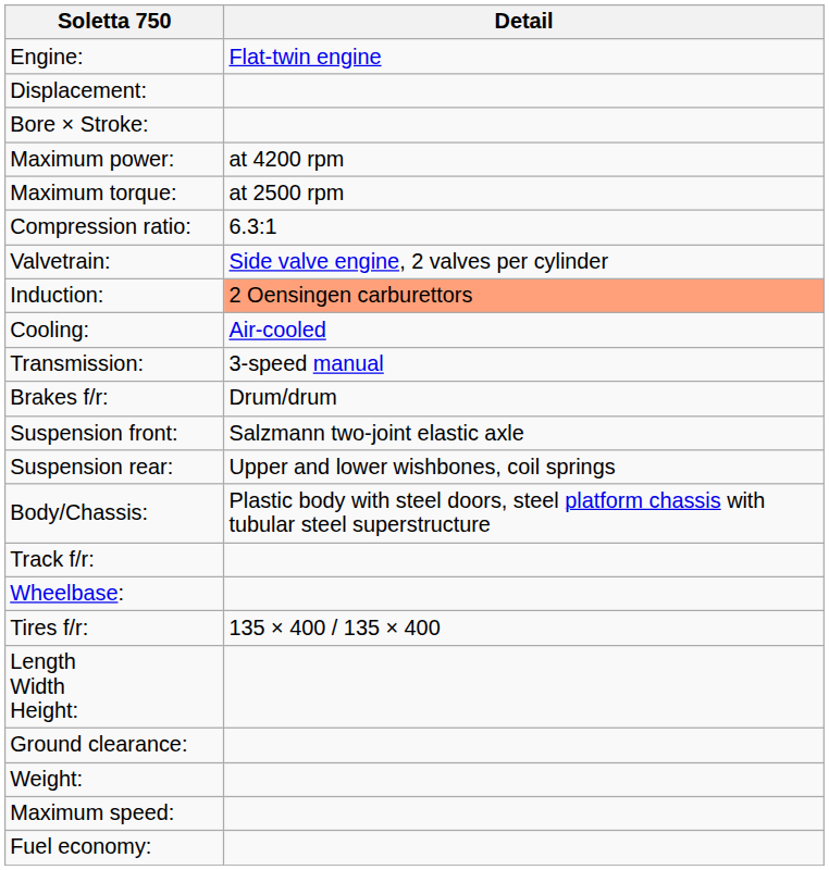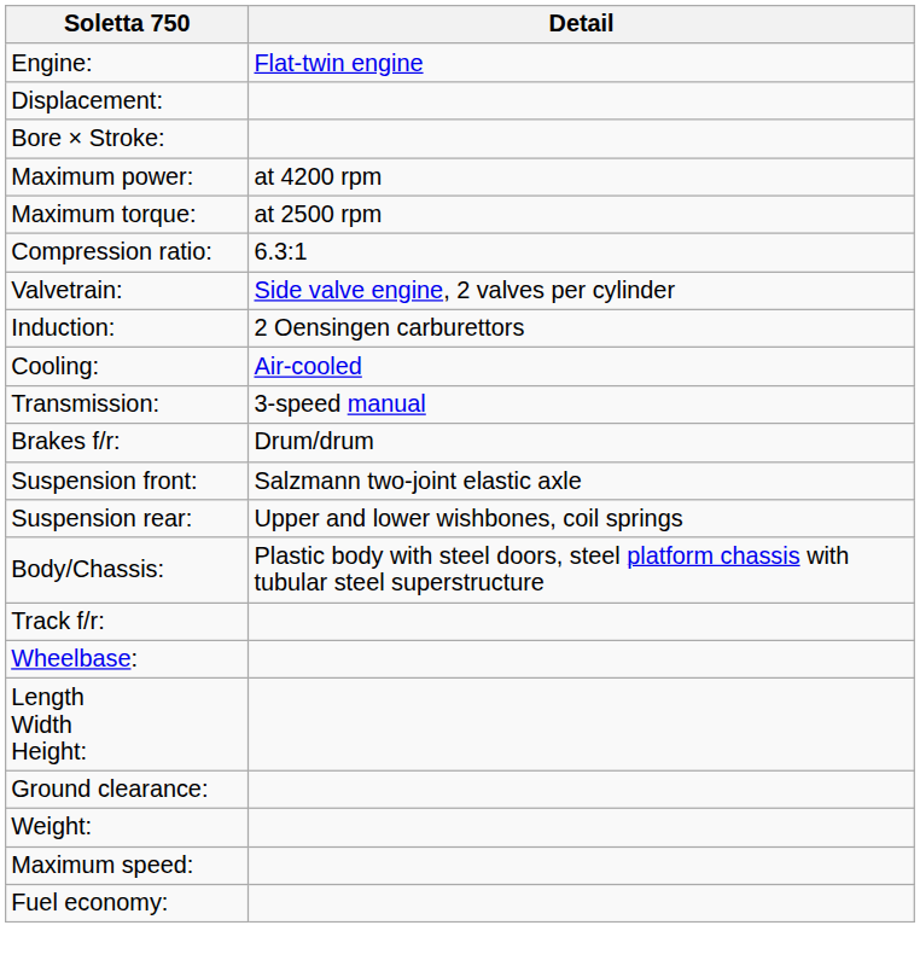Induction: | Detail: lightsalmon background -> no background
- row: Tires f/r: | 135 × 400 / 135 × 400
